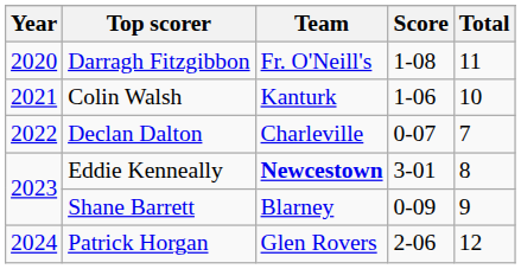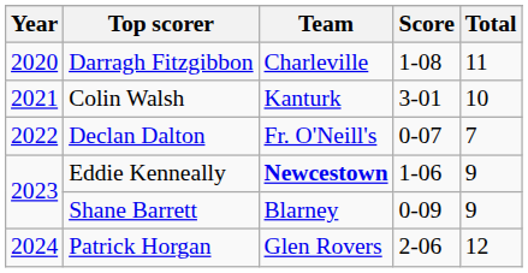Darragh Fitzgibbon | Team: Fr. O'Neill's -> Charleville
Colin Walsh | Score: 1-06 -> 3-01
Declan Dalton | Team: Charleville -> Fr. O'Neill's
Eddie Kenneally | Score: 3-01 -> 1-06
Eddie Kenneally | Total: 8 -> 9
